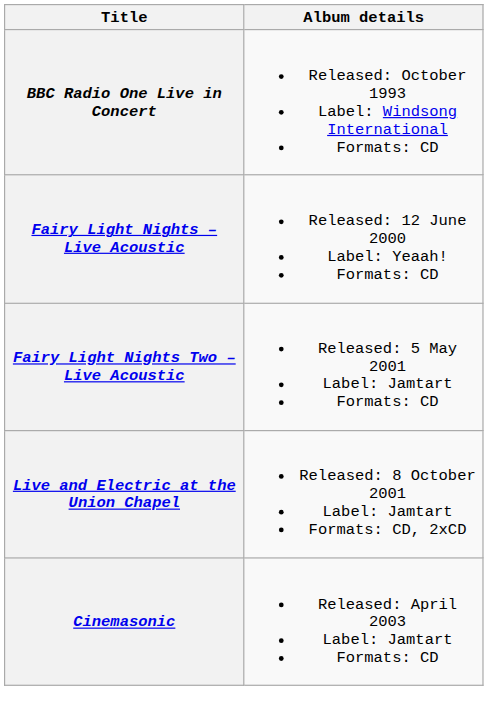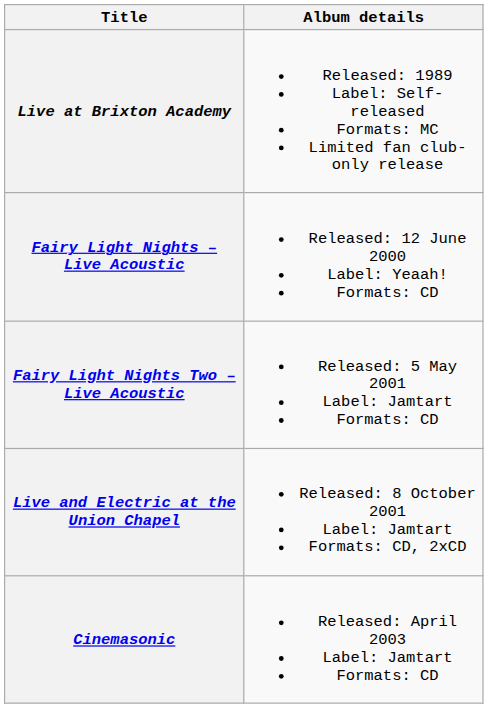+ row: Live at Brixton Academy | Released: 1989 Label: Self-released Formats: MC Limited fan club-only release
- row: BBC Radio One Live in Concert | Released: October 1993 Label: Windsong International Formats: CD
